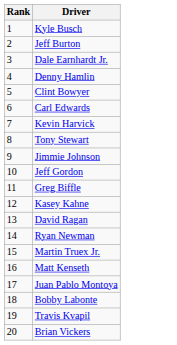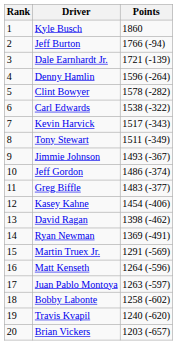+ column: Points | 1860 | 1766 (-94) | 1721 (-139) | 1596 (-264) | 1578 (-282) | 1538 (-322) | 1517 (-343) | 1511 (-349) | 1493 (-367) | 1486 (-374) | 1483 (-377) | 1454 (-406) | 1398 (-462) | 1369 (-491) | 1291 (-569) | 1264 (-596) | 1263 (-597) | 1258 (-602) | 1240 (-620) | 1203 (-657)
